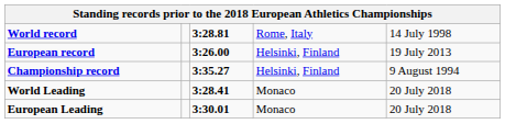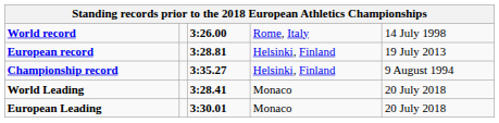World record | column 3: 3:28.81 -> 3:26.00
European record | column 3: 3:26.00 -> 3:28.81
